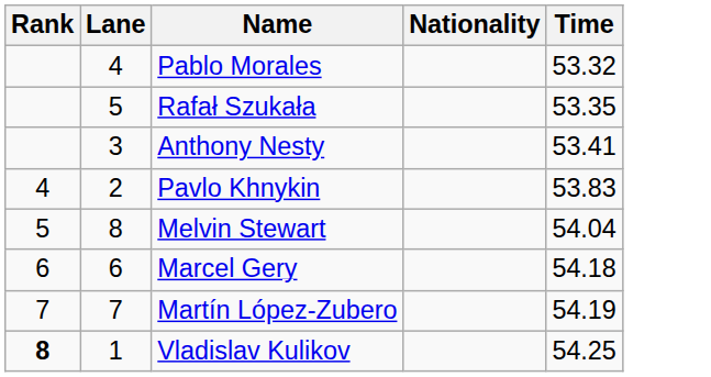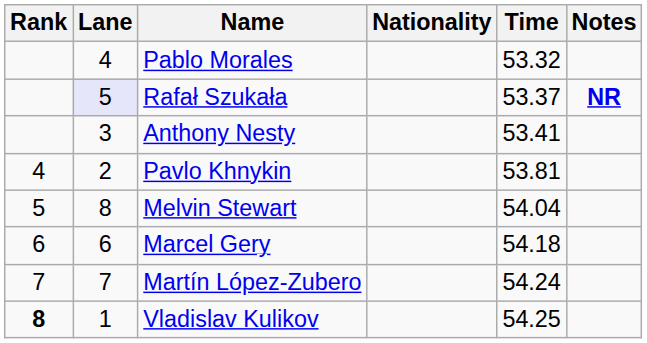+ column: Notes | NR
Rafał Szukała | Lane: no background -> lavender background
Rafał Szukała | Time: 53.35 -> 53.37
Pavlo Khnykin | Time: 53.83 -> 53.81
Martín López-Zubero | Time: 54.19 -> 54.24
